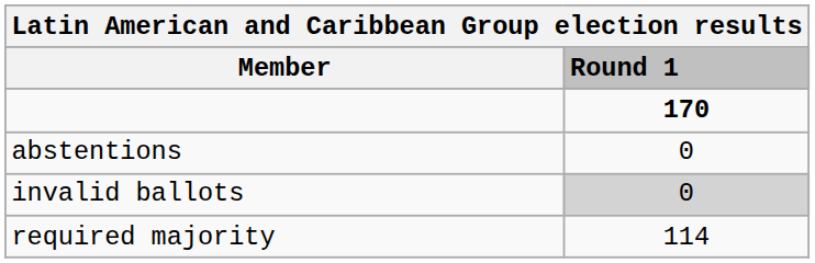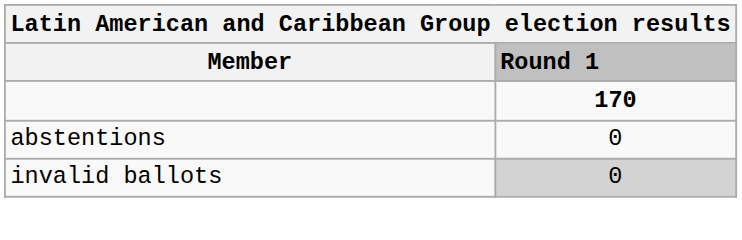- row: required majority | 114
